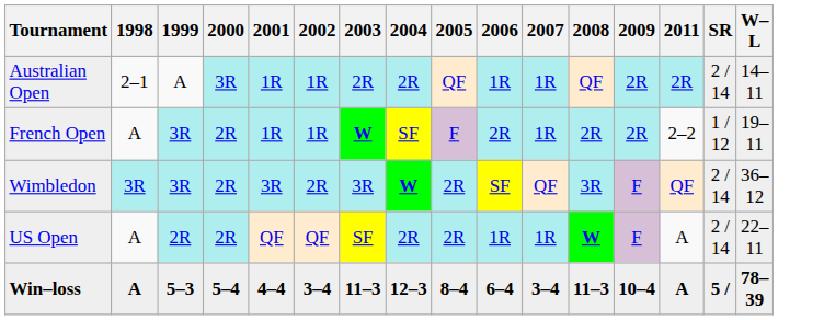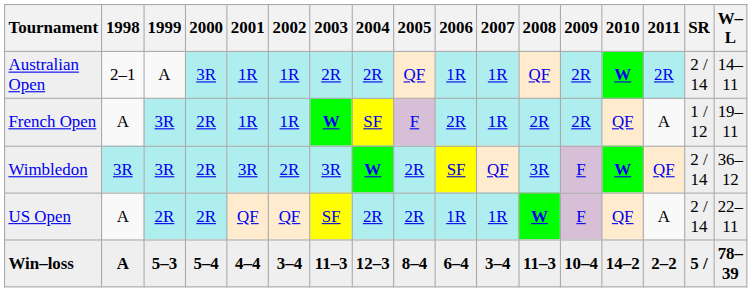+ column: 2010 | W | QF | W | QF | 14–2
French Open | 2011: 2–2 -> A
Win–loss | 2011: A -> 2–2
